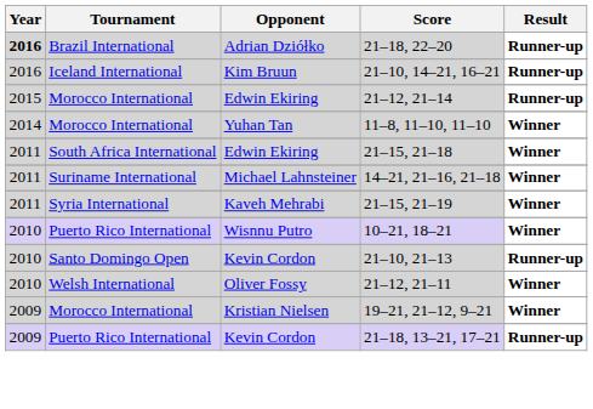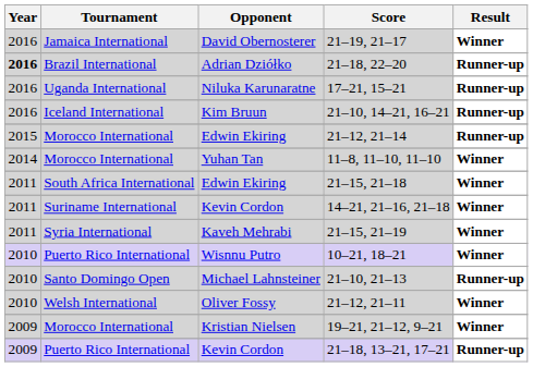+ row: 2016 | Jamaica International | David Obernosterer | 21–19, 21–17 | Winner
+ row: 2016 | Uganda International | Niluka Karunaratne | 17–21, 15–21 | Runner-up
14–21, 21–16, 21–18 | Opponent: Michael Lahnsteiner -> Kevin Cordon
21–10, 21–13 | Opponent: Kevin Cordon -> Michael Lahnsteiner
